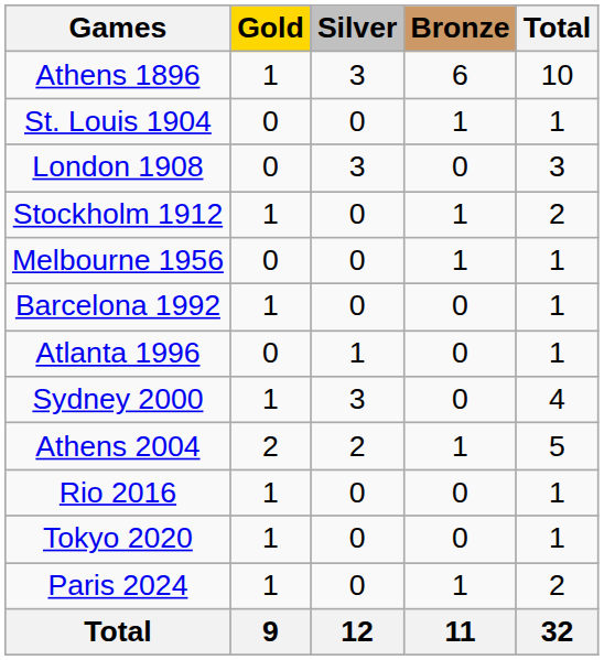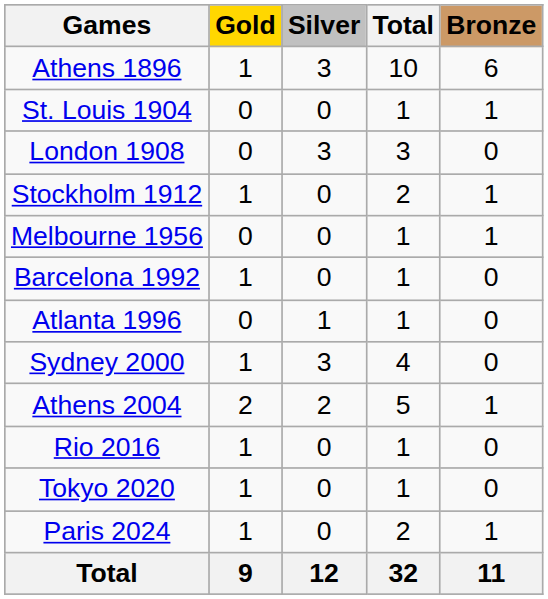columns swapped: Bronze <-> Total
